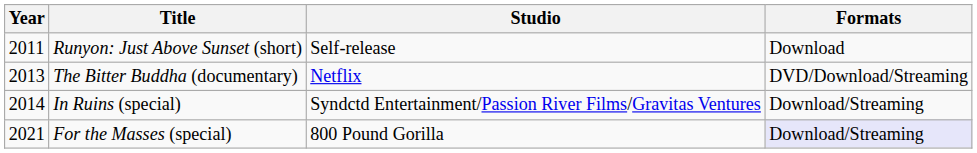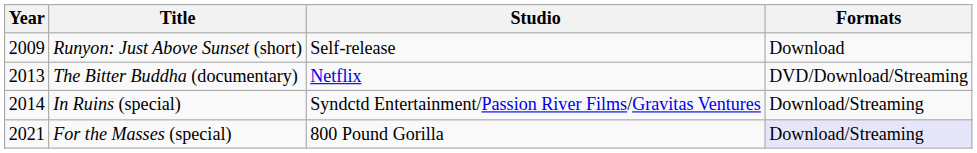Runyon: Just Above Sunset (short) | Year: 2011 -> 2009
